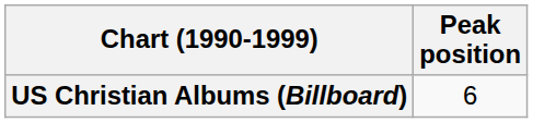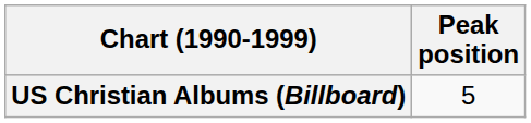US Christian Albums (Billboard) | Peak position: 6 -> 5
